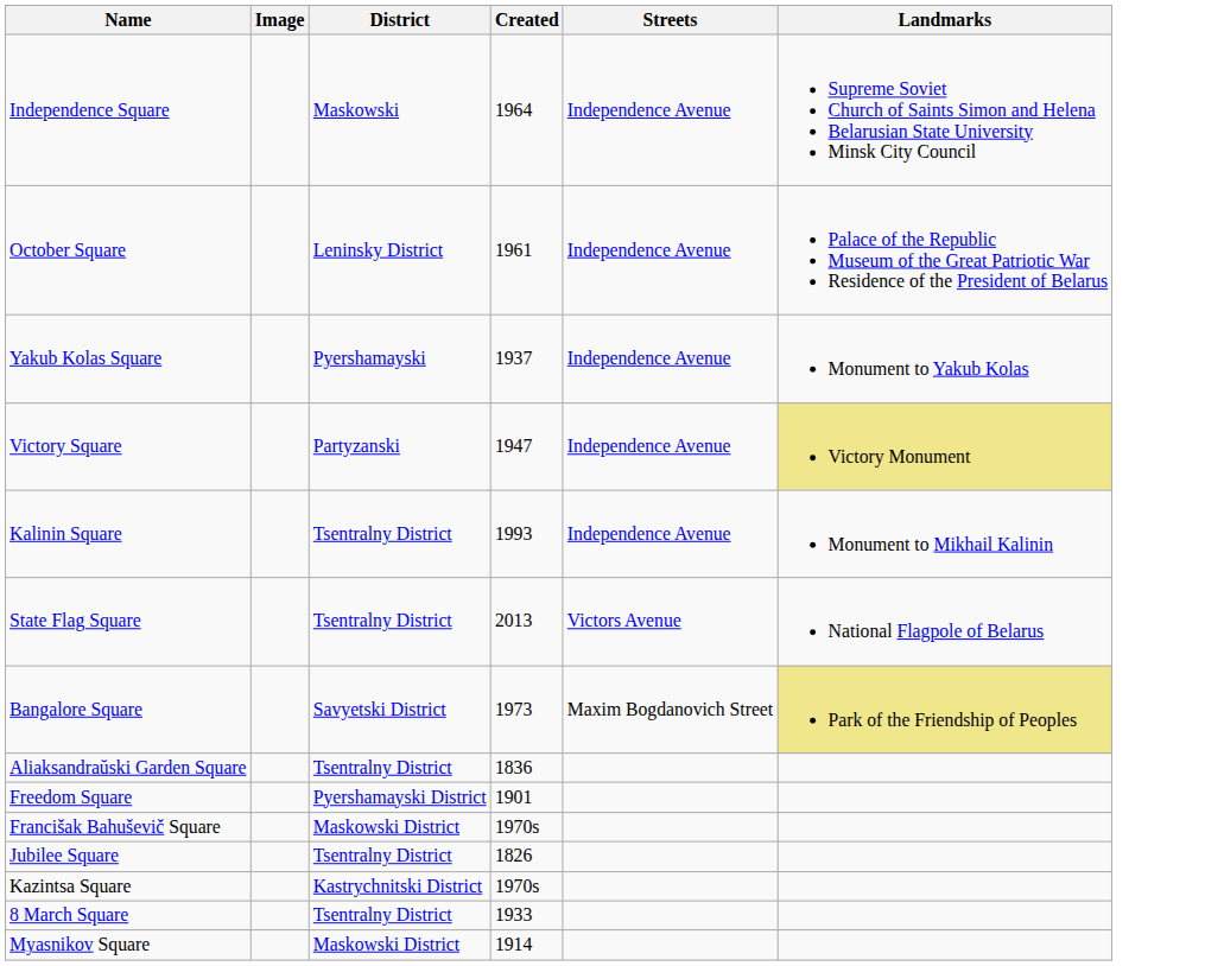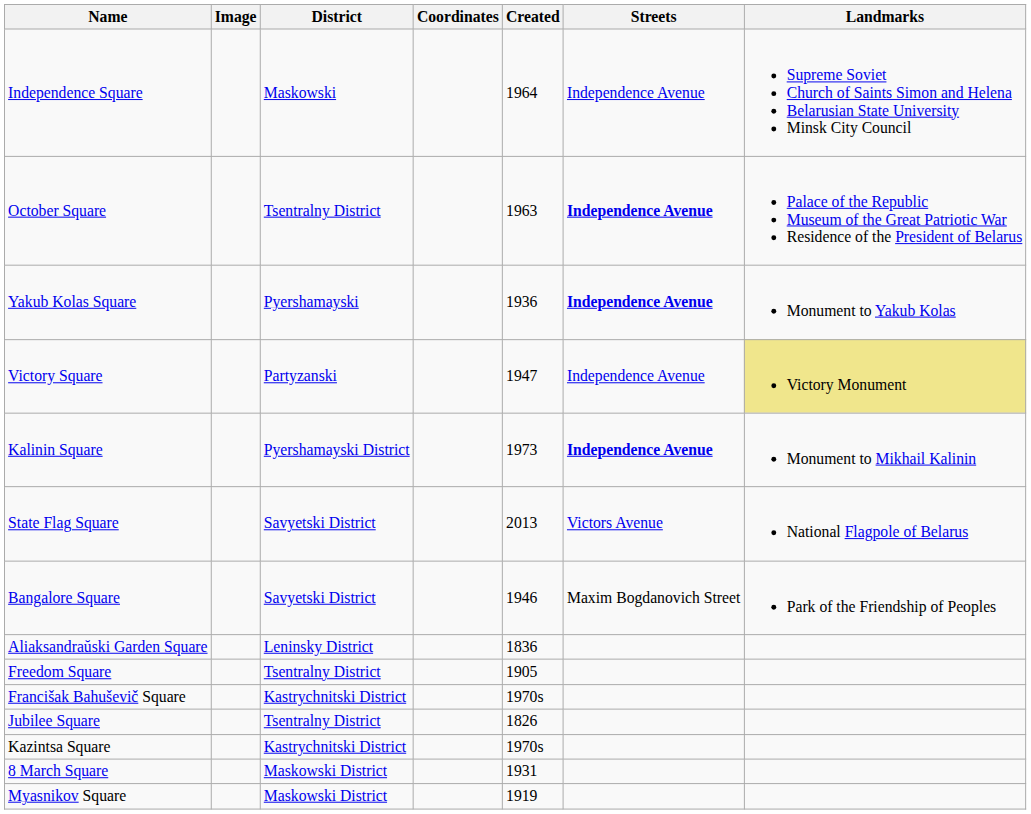+ column: Coordinates
October Square | District: Leninsky District -> Tsentralny District
October Square | Created: 1961 -> 1963
October Square | Streets: normal -> bold
Yakub Kolas Square | Created: 1937 -> 1936
Yakub Kolas Square | Streets: normal -> bold
Kalinin Square | District: Tsentralny District -> Pyershamayski District
Kalinin Square | Created: 1993 -> 1973
Kalinin Square | Streets: normal -> bold
State Flag Square | District: Tsentralny District -> Savyetski District
Bangalore Square | Created: 1973 -> 1946
Bangalore Square | Landmarks: khaki background -> no background
Aliaksandraŭski Garden Square | District: Tsentralny District -> Leninsky District
Freedom Square | District: Pyershamayski District -> Tsentralny District
Freedom Square | Created: 1901 -> 1905
Francišak Bahuševič Square | District: Maskowski District -> Kastrychnitski District
8 March Square | District: Tsentralny District -> Maskowski District
8 March Square | Created: 1933 -> 1931
Myasnikov Square | Created: 1914 -> 1919
